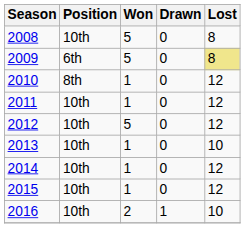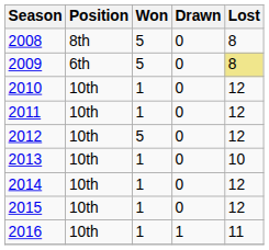2008 | Position: 10th -> 8th
2010 | Position: 8th -> 10th
2016 | Won: 2 -> 1
2016 | Lost: 10 -> 11
